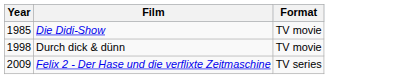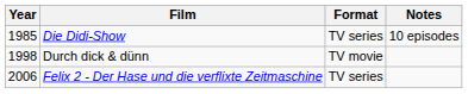+ column: Notes | 10 episodes
Die Didi-Show | Format: TV movie -> TV series
Felix 2 - Der Hase und die verflixte Zeitmaschine | Year: 2009 -> 2006
